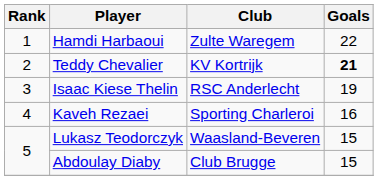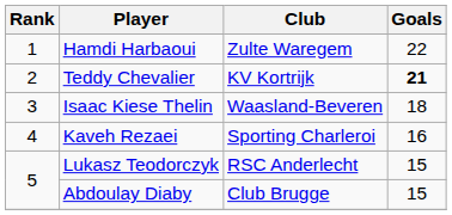Isaac Kiese Thelin | Club: RSC Anderlecht -> Waasland-Beveren
Isaac Kiese Thelin | Goals: 19 -> 18
Lukasz Teodorczyk | Club: Waasland-Beveren -> RSC Anderlecht
